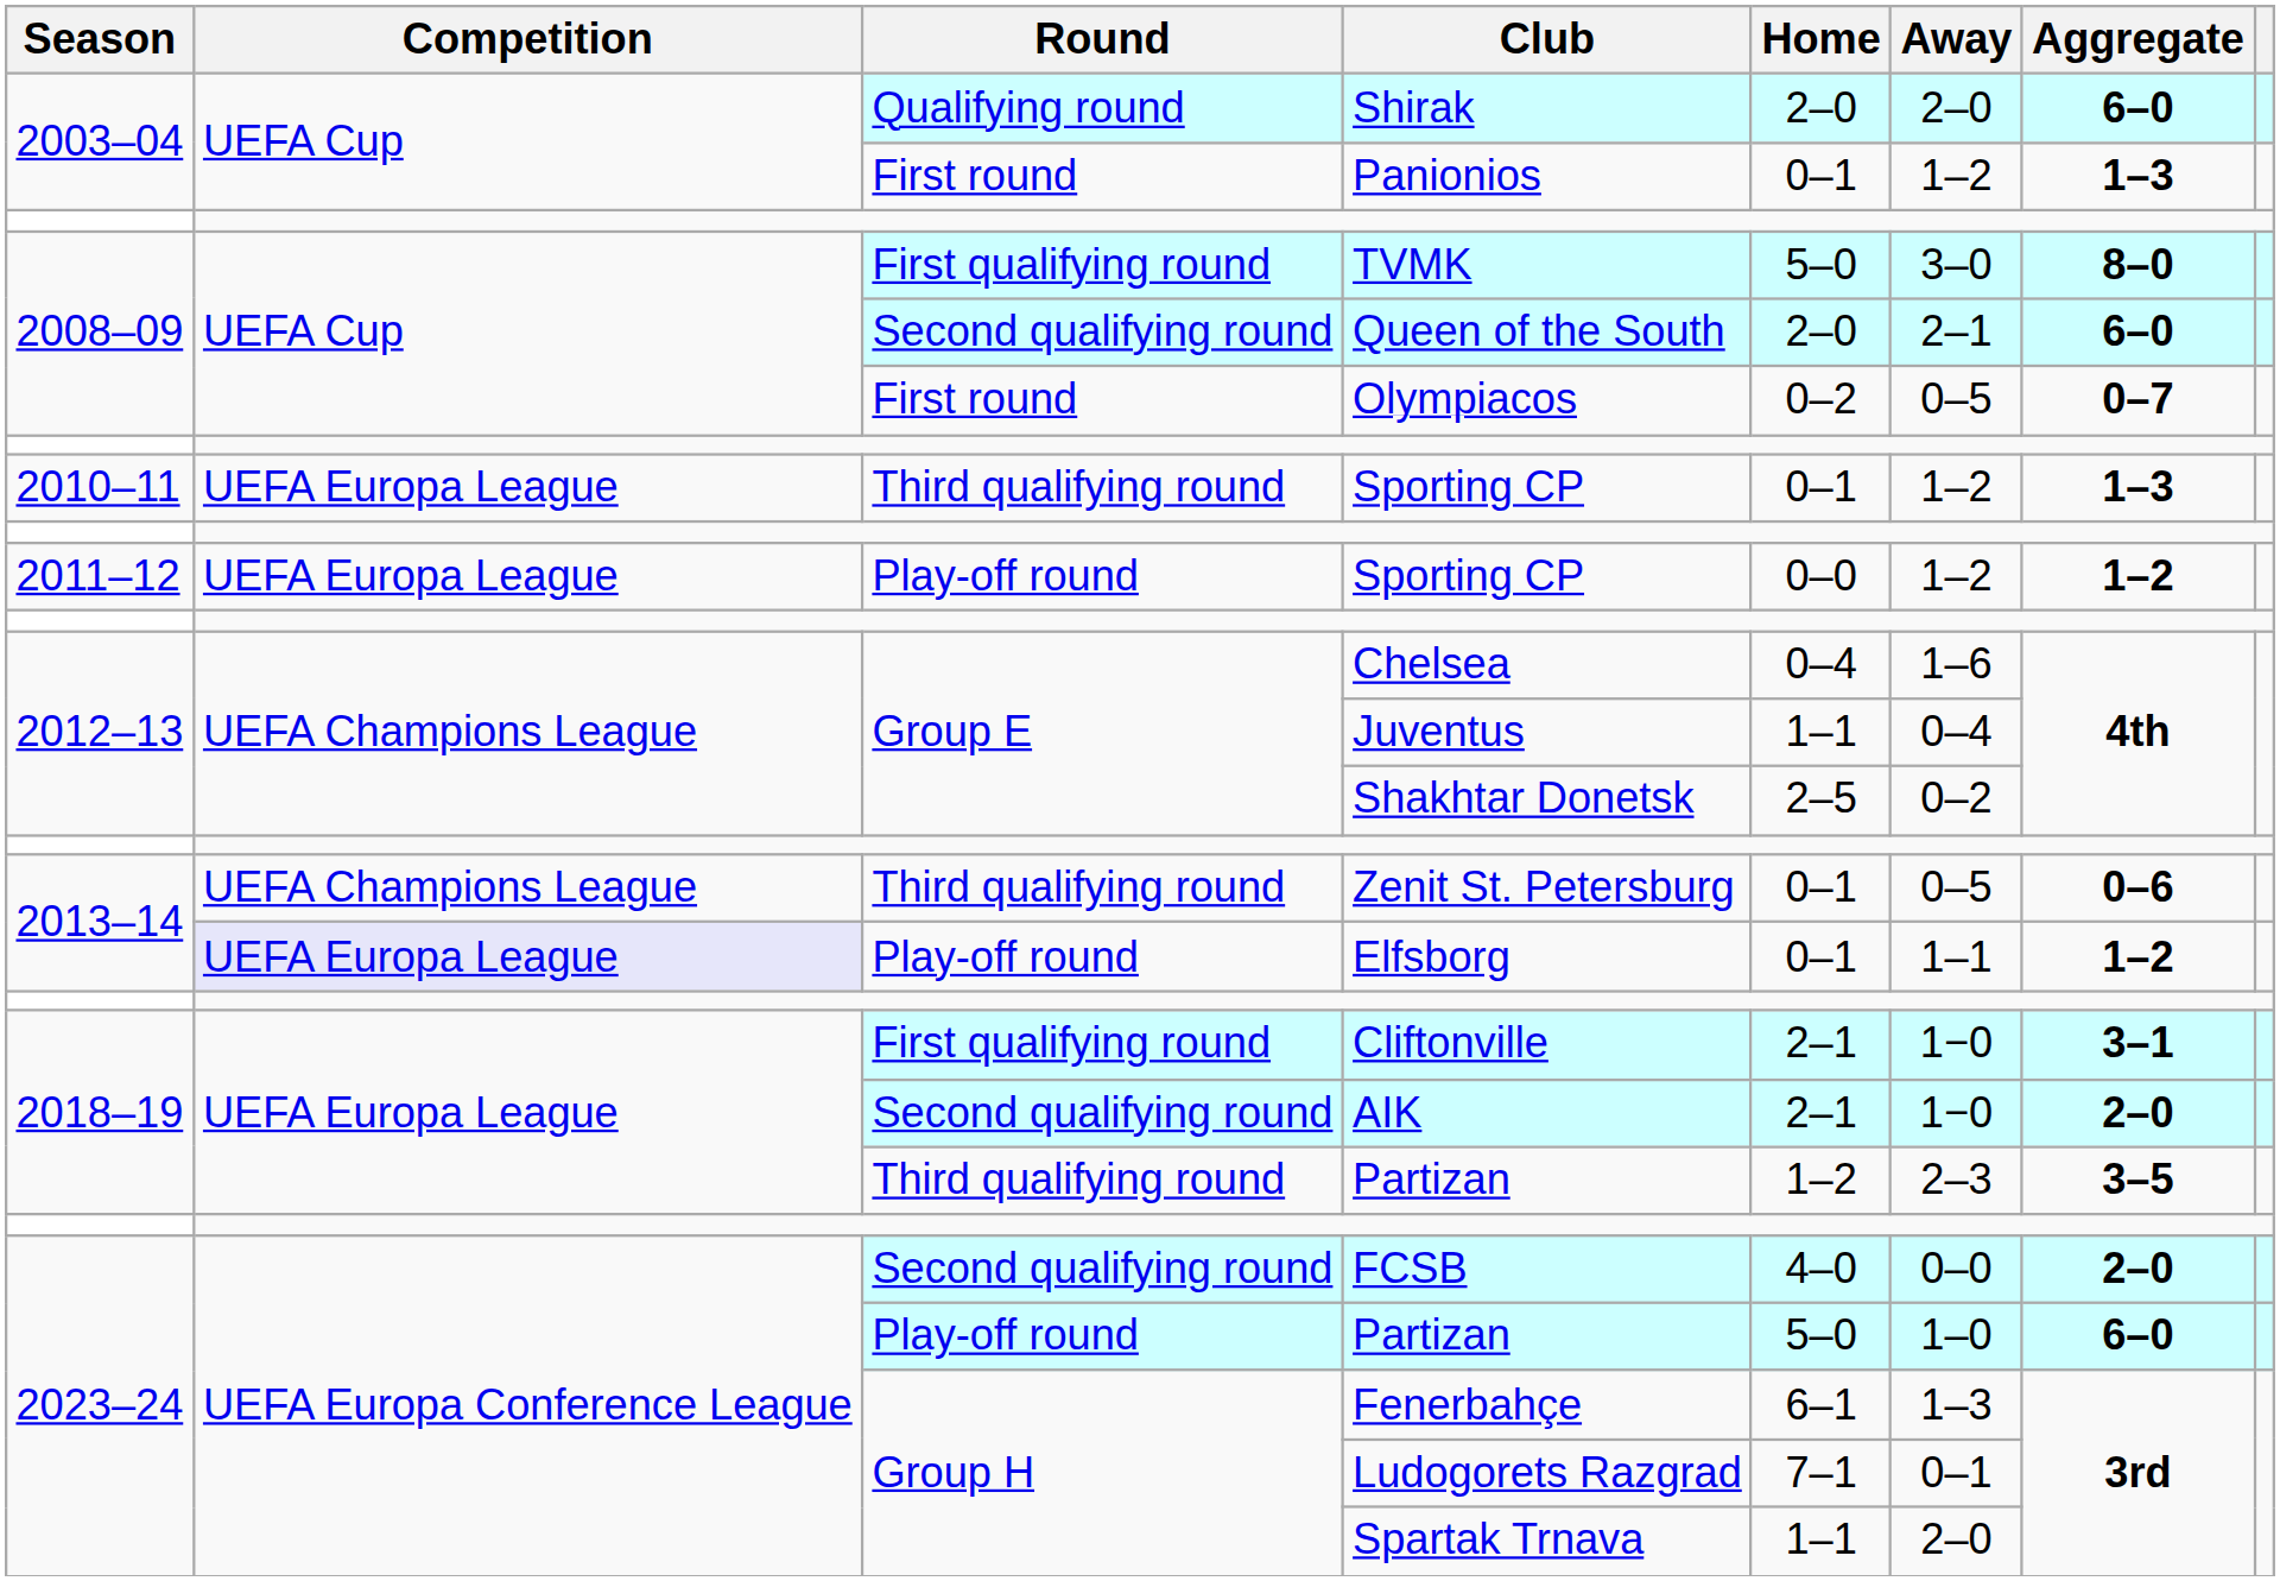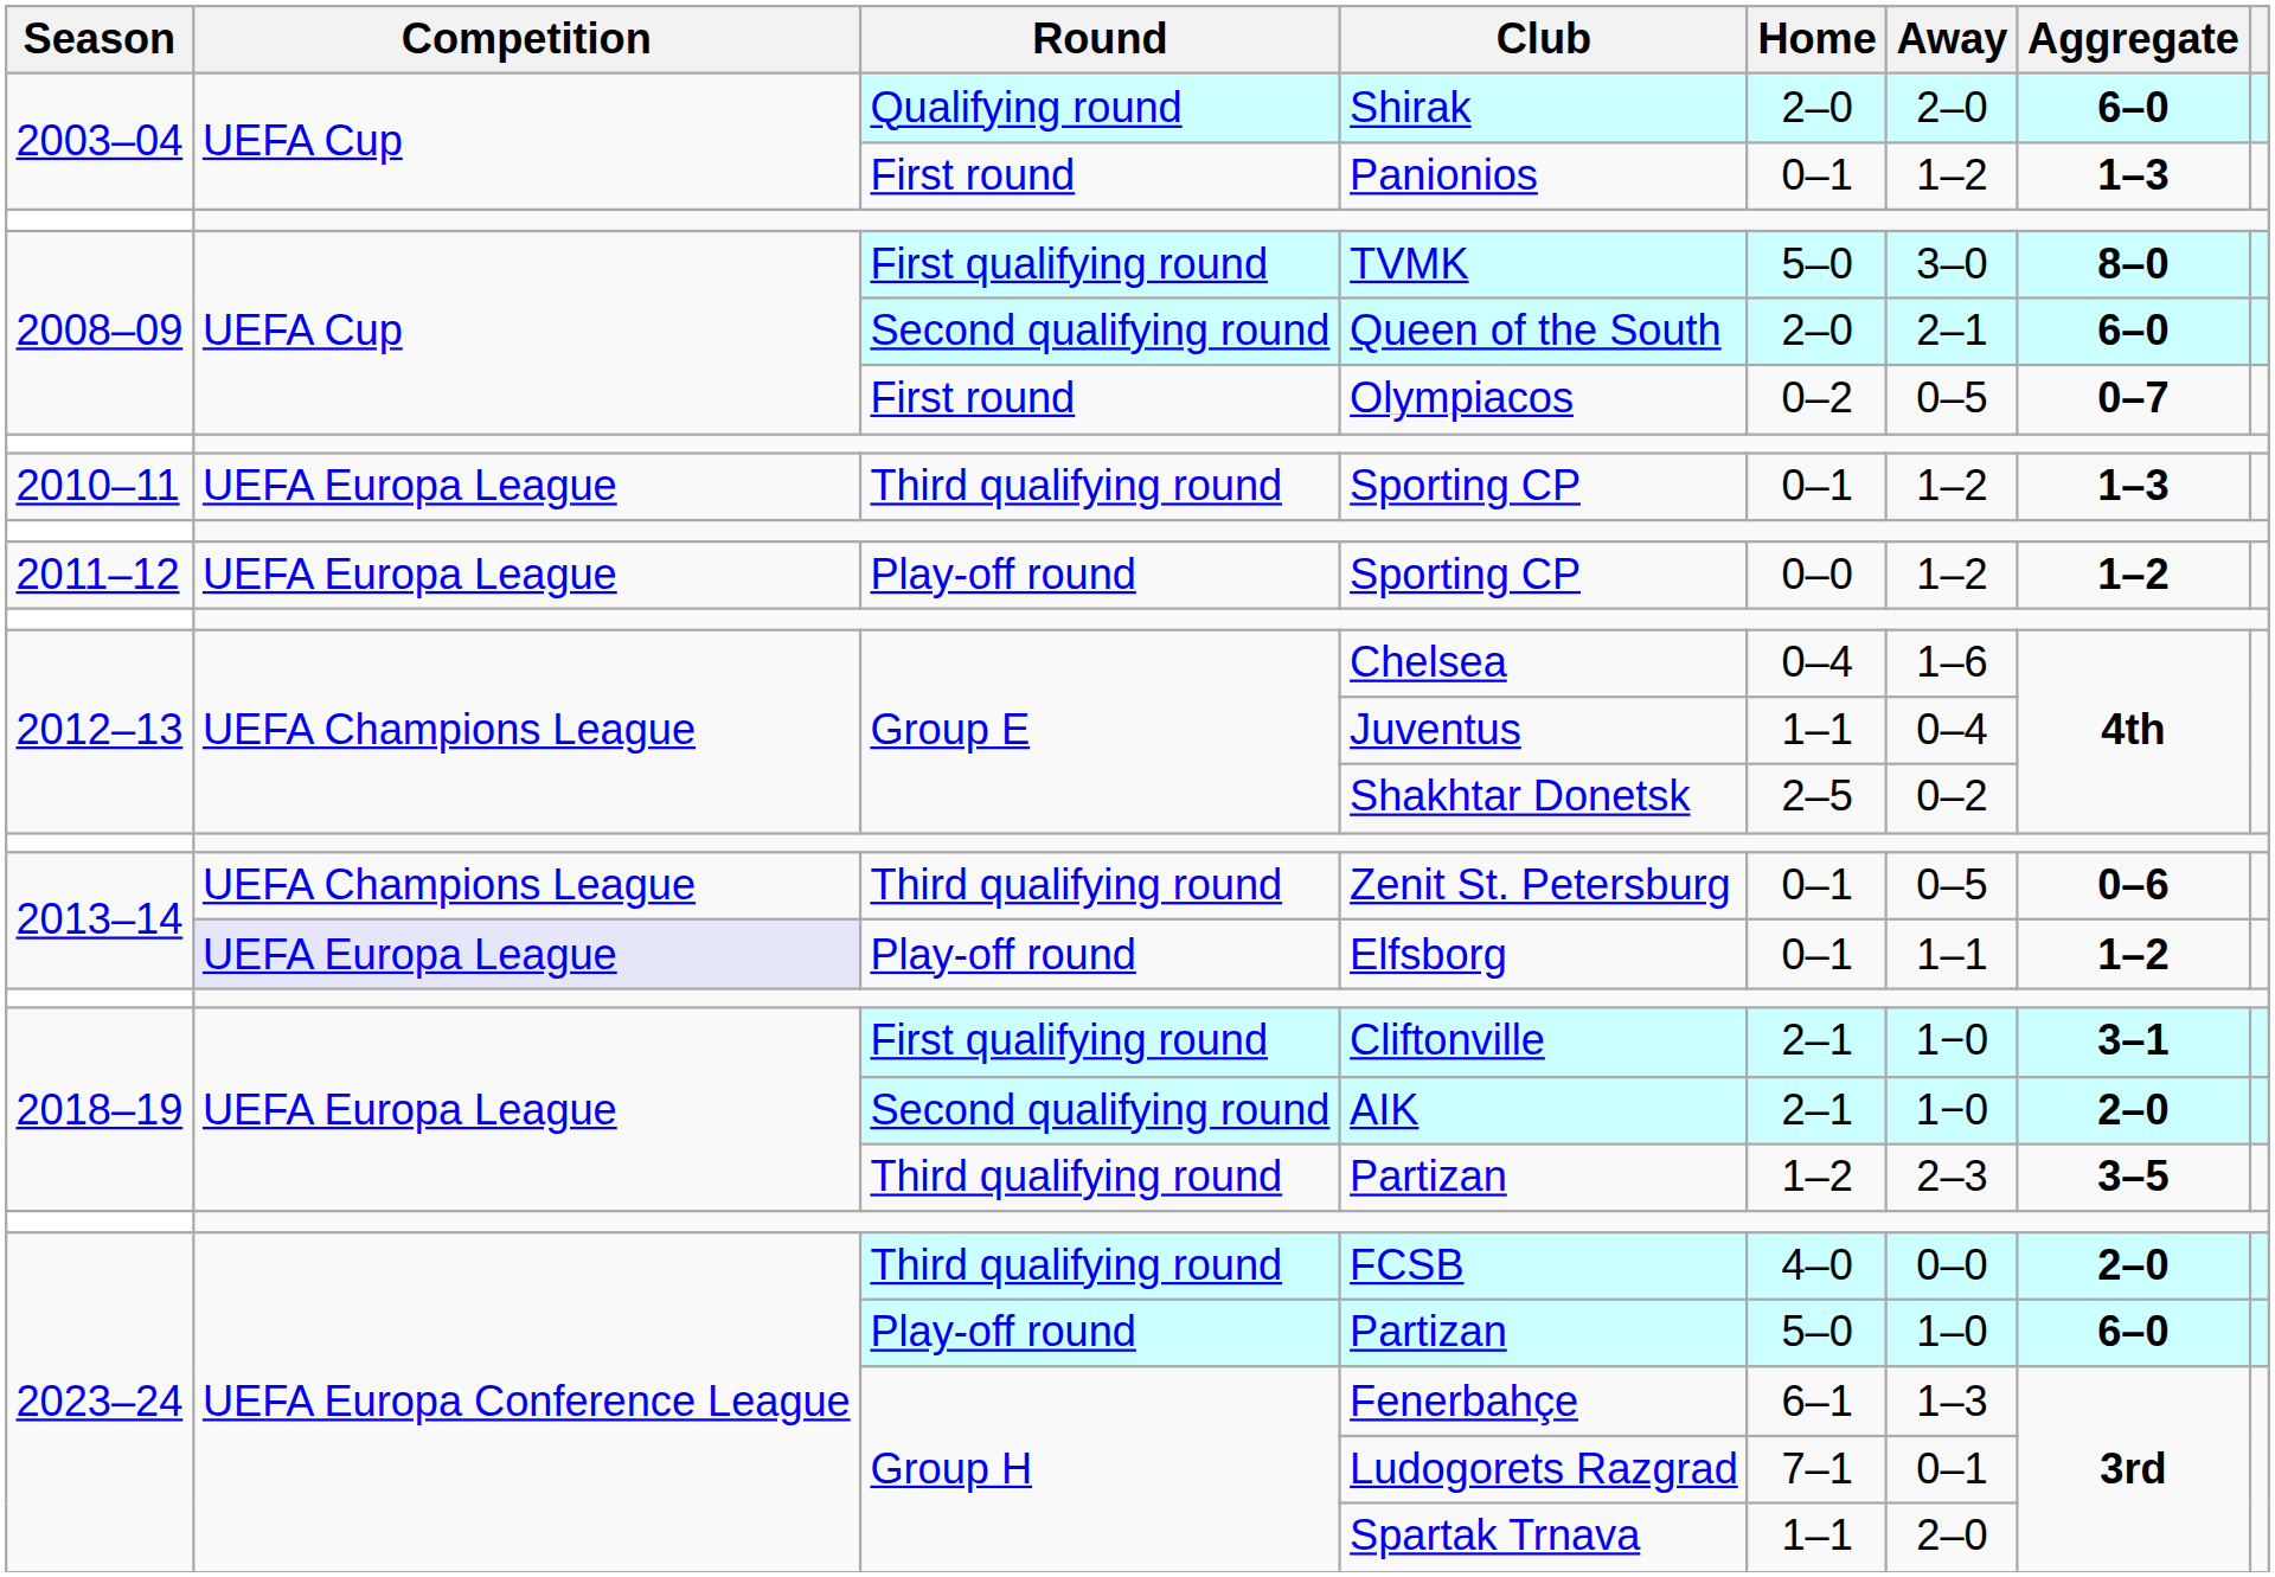FCSB | Round: Second qualifying round -> Third qualifying round
